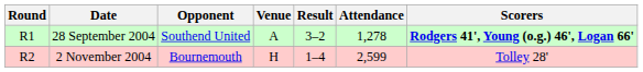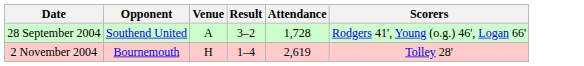- column: Round | R1 | R2
28 September 2004 | Attendance: 1,278 -> 1,728
28 September 2004 | Scorers: bold -> normal
2 November 2004 | Attendance: 2,599 -> 2,619
